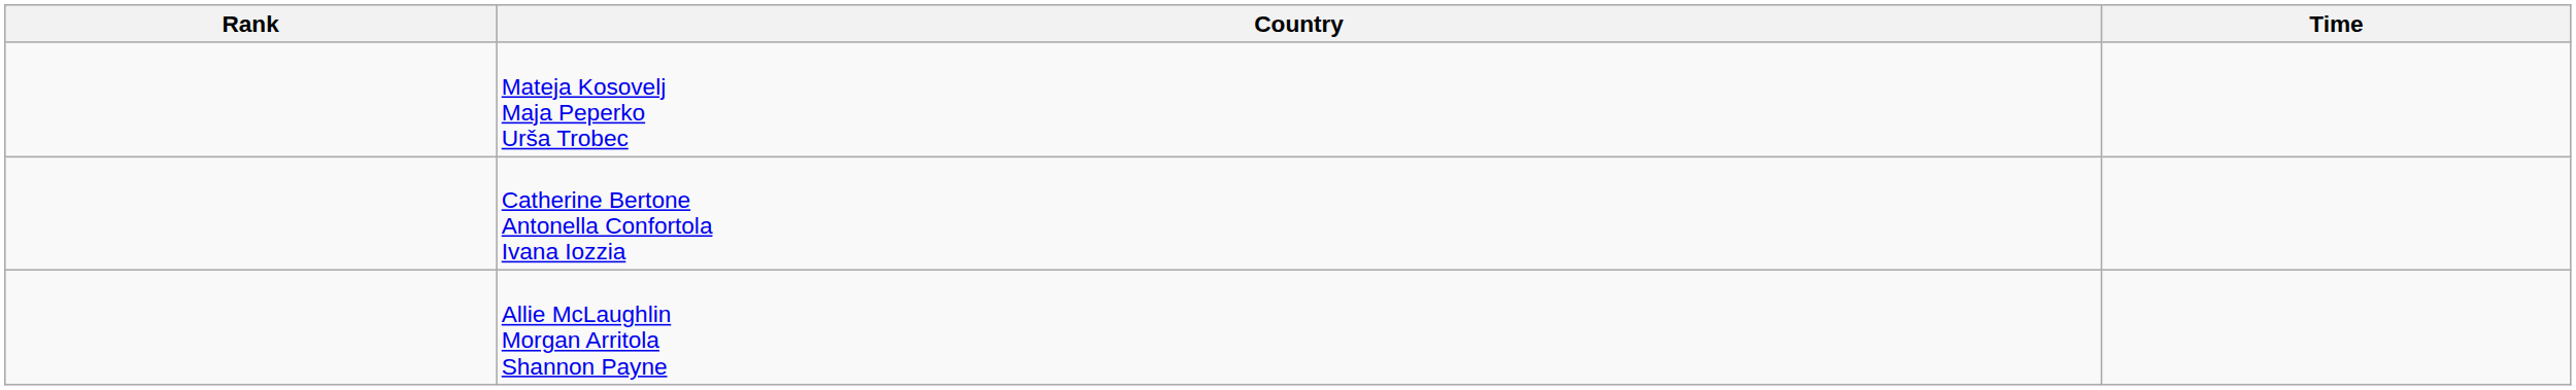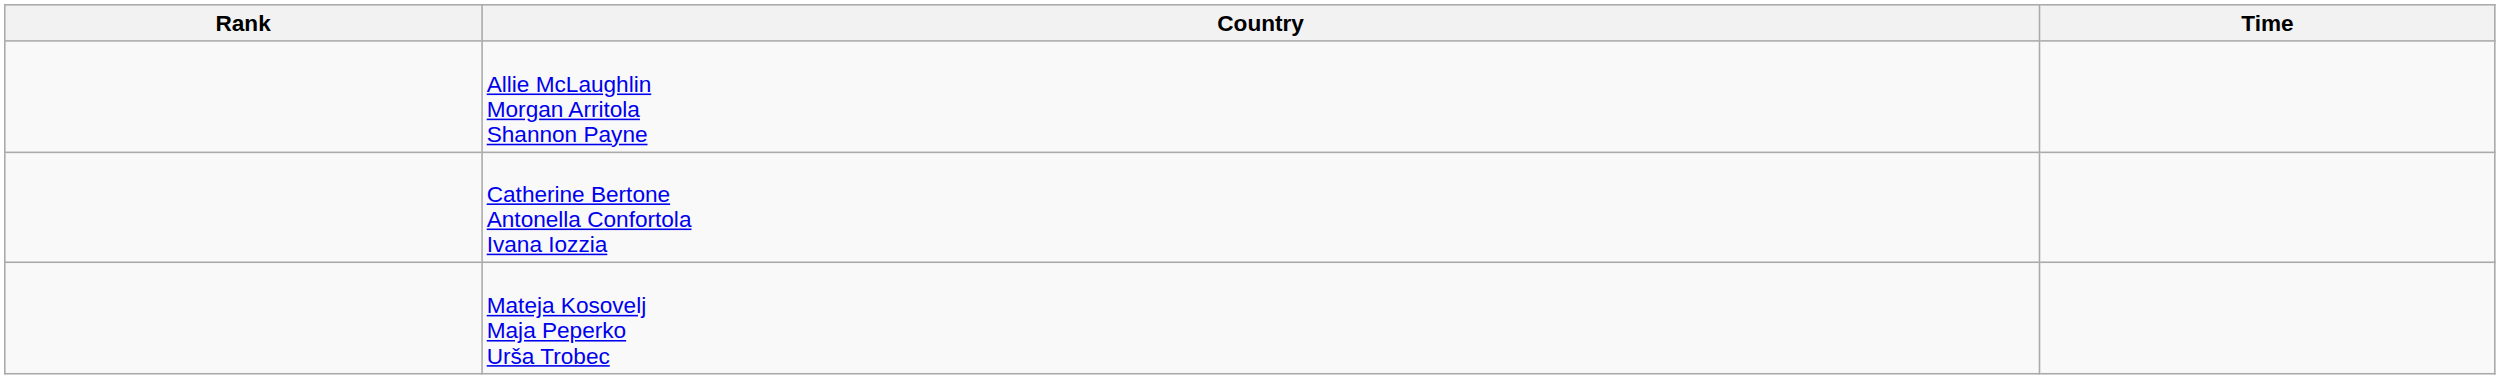rows swapped: Allie McLaughlin Morgan Arritola Shannon Payne <-> Mateja Kosovelj Maja Peperko Urša Trobec
